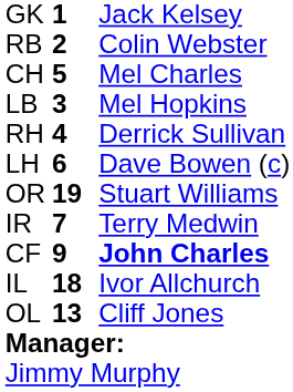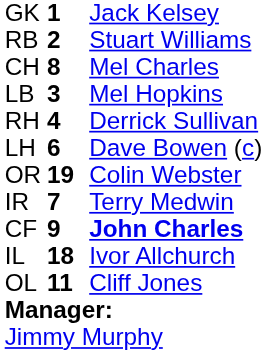RB | column 3: Colin Webster -> Stuart Williams
CH | column 2: 5 -> 8
OR | column 3: Stuart Williams -> Colin Webster
OL | column 2: 13 -> 11
